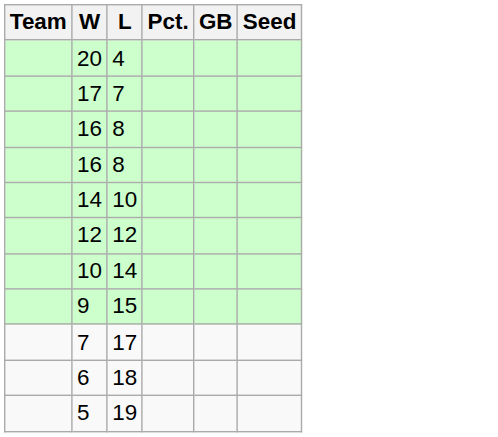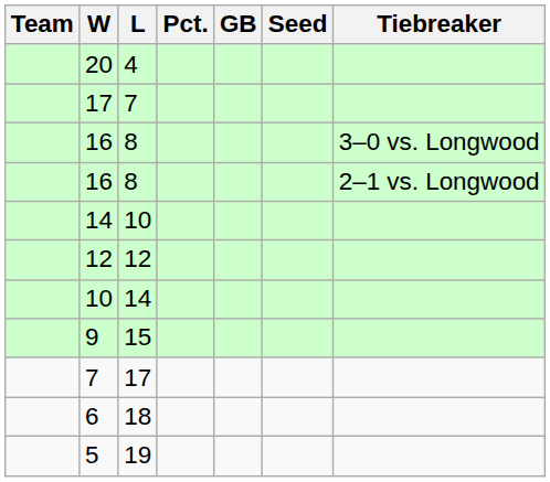+ column: Tiebreaker | 3–0 vs. Longwood | 2–1 vs. Longwood
